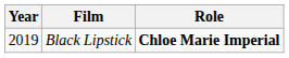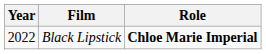Black Lipstick | Year: 2019 -> 2022
